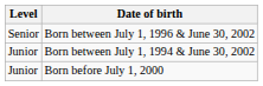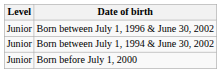Born between July 1, 1996 & June 30, 2002 | Level: Senior -> Junior
